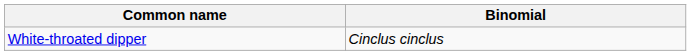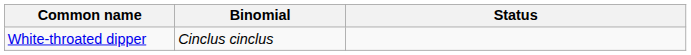+ column: Status
